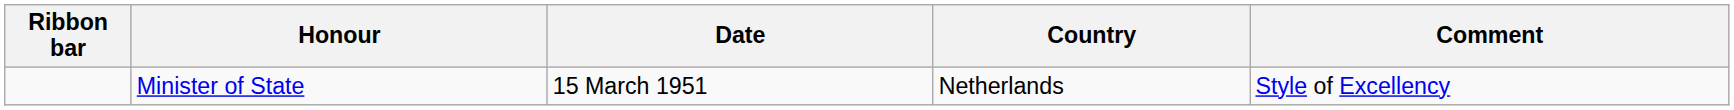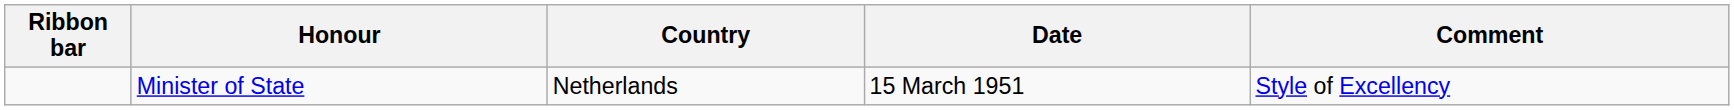columns swapped: Country <-> Date
